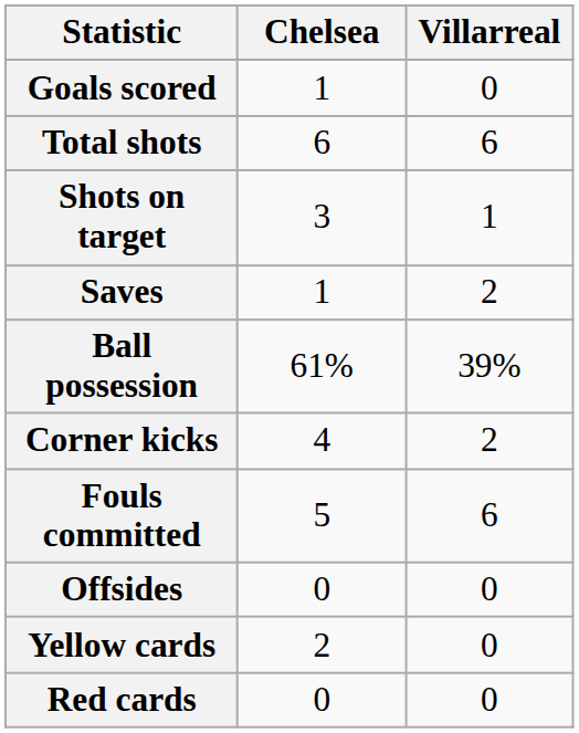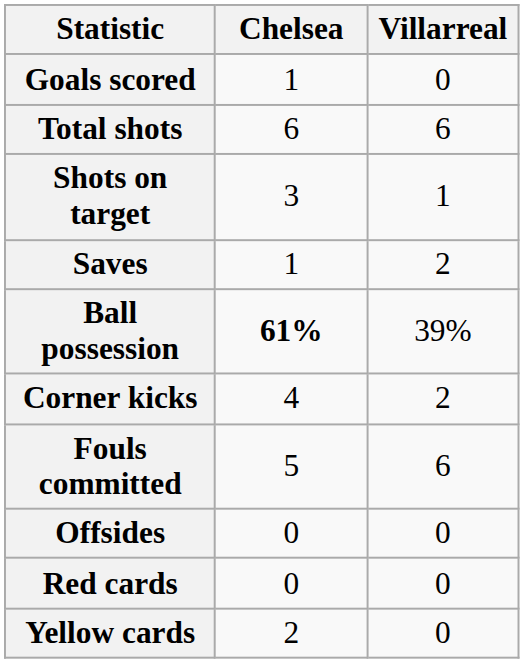Ball possession | Chelsea: normal -> bold
rows swapped: Yellow cards <-> Red cards
